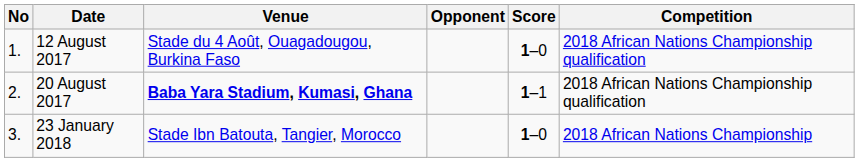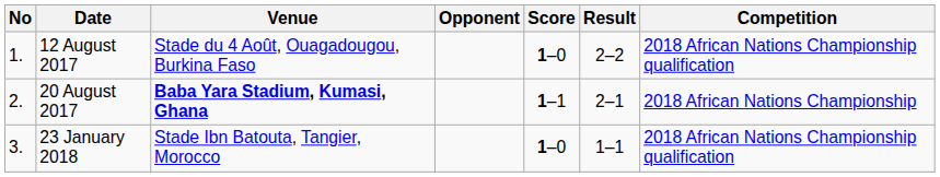+ column: Result | 2–2 | 2–1 | 1–1
20 August 2017 | Competition: 2018 African Nations Championship qualification -> 2018 African Nations Championship
23 January 2018 | Competition: 2018 African Nations Championship -> 2018 African Nations Championship qualification
